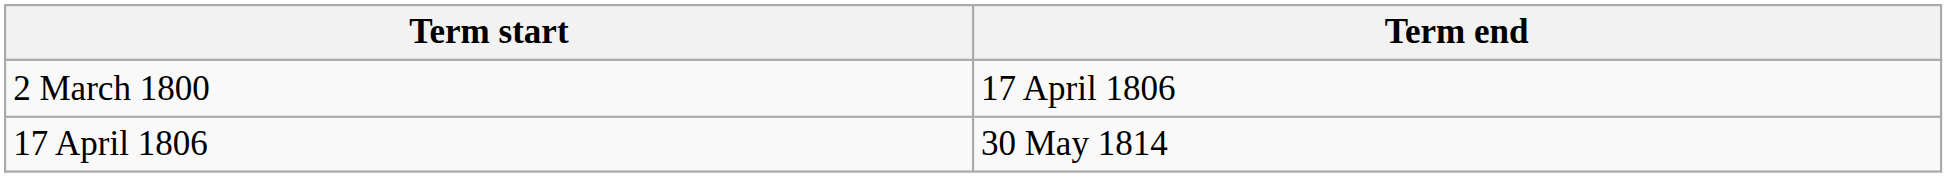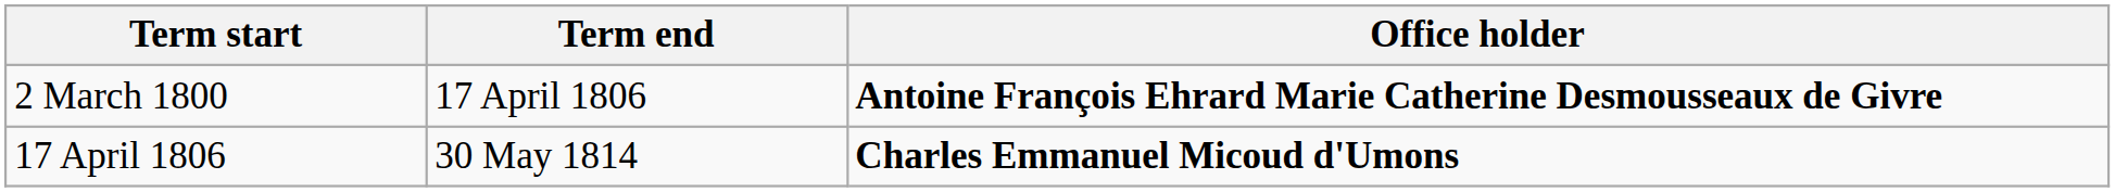+ column: Office holder | Antoine François Ehrard Marie Catherine Desmousseaux de Givre | Charles Emmanuel Micoud d'Umons
